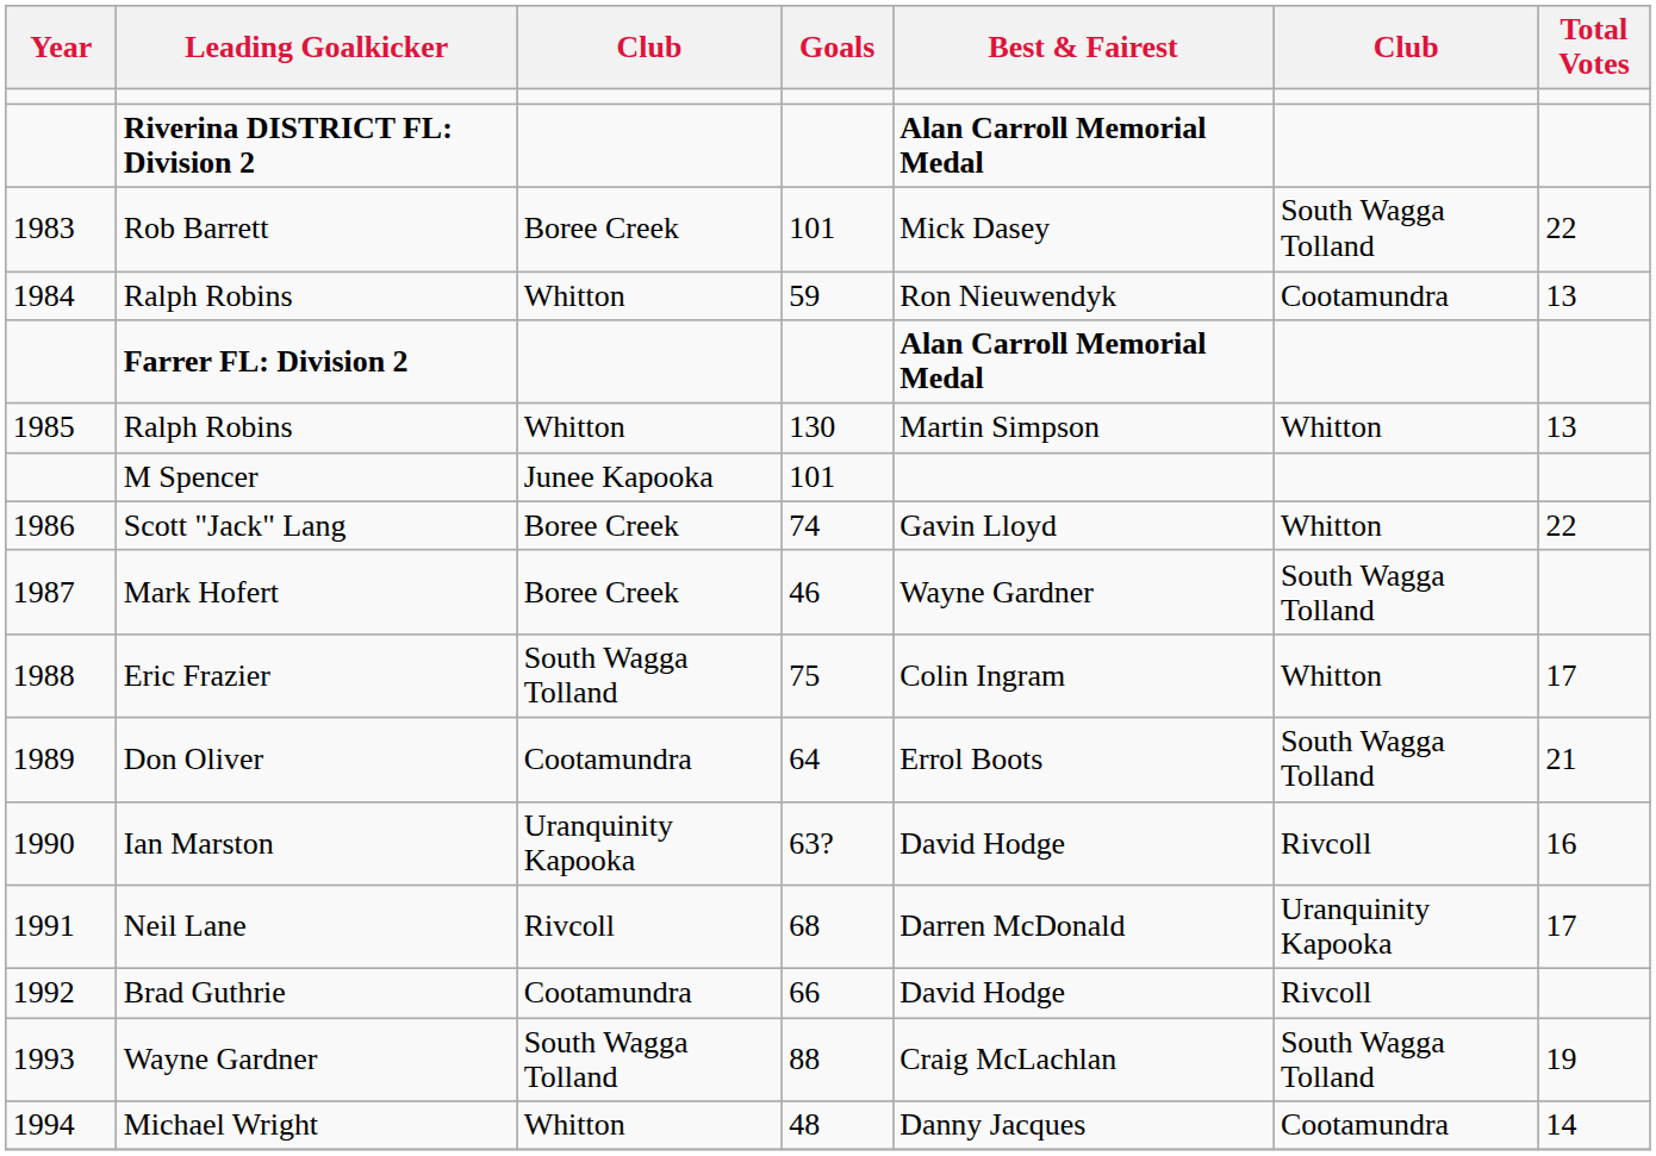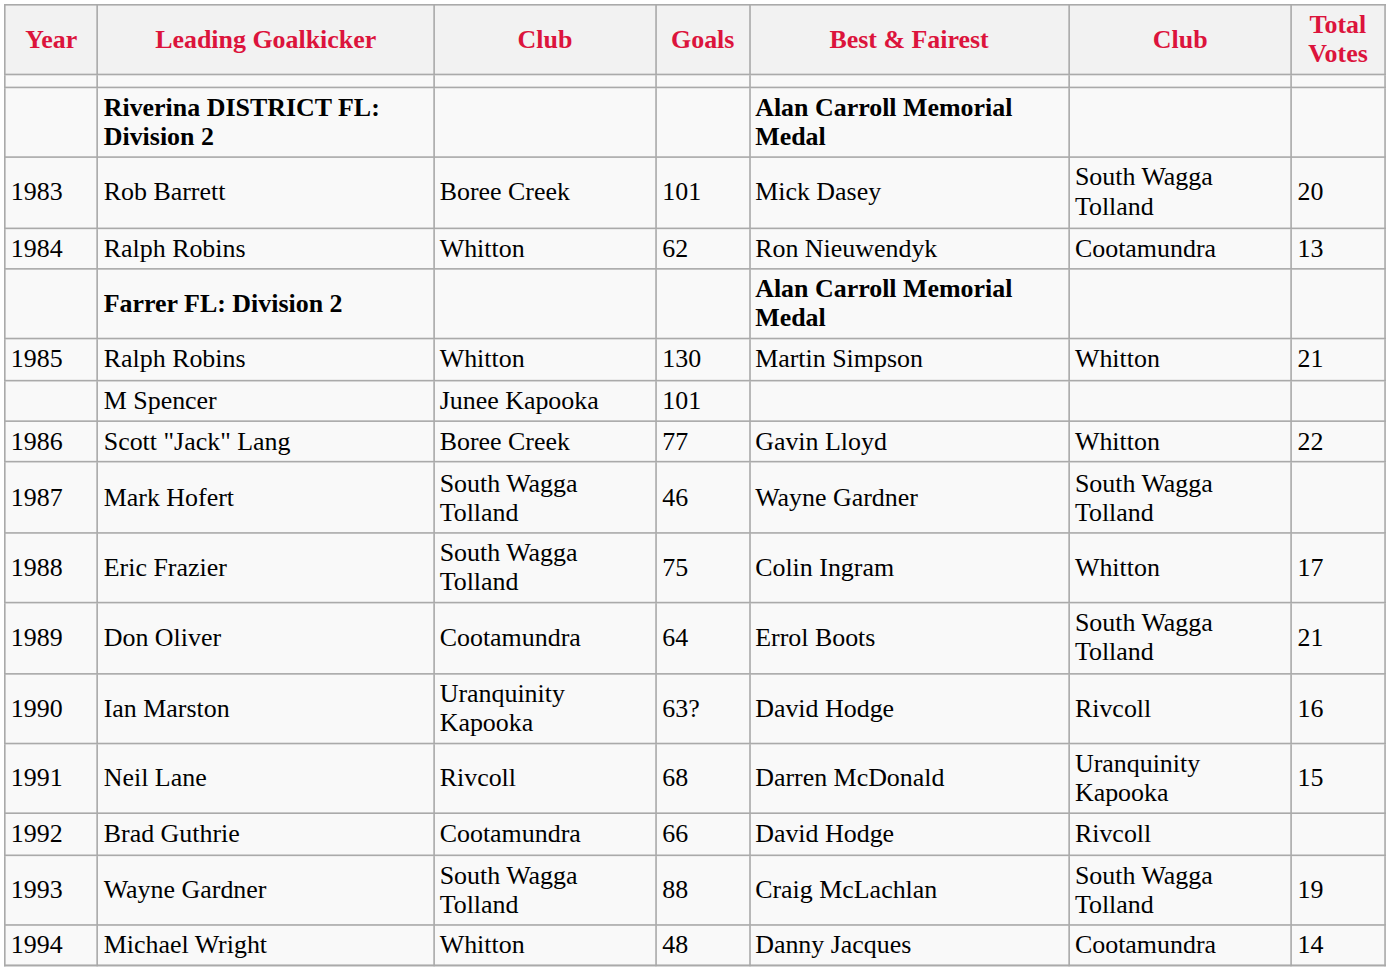Rob Barrett | Total Votes: 22 -> 20
1984 / Ralph Robins | Goals: 59 -> 62
1985 / Ralph Robins | Total Votes: 13 -> 21
Scott "Jack" Lang | Goals: 74 -> 77
Mark Hofert | column 3: Boree Creek -> South Wagga Tolland
Neil Lane | Total Votes: 17 -> 15
